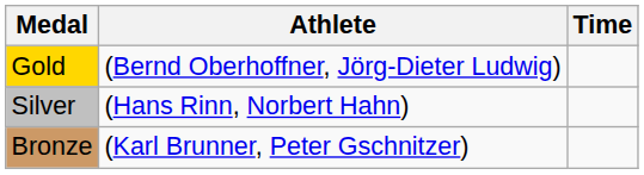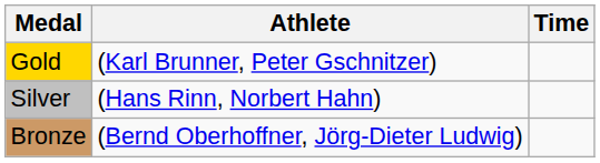Gold | Athlete: (Bernd Oberhoffner, Jörg-Dieter Ludwig) -> (Karl Brunner, Peter Gschnitzer)
Bronze | Athlete: (Karl Brunner, Peter Gschnitzer) -> (Bernd Oberhoffner, Jörg-Dieter Ludwig)
